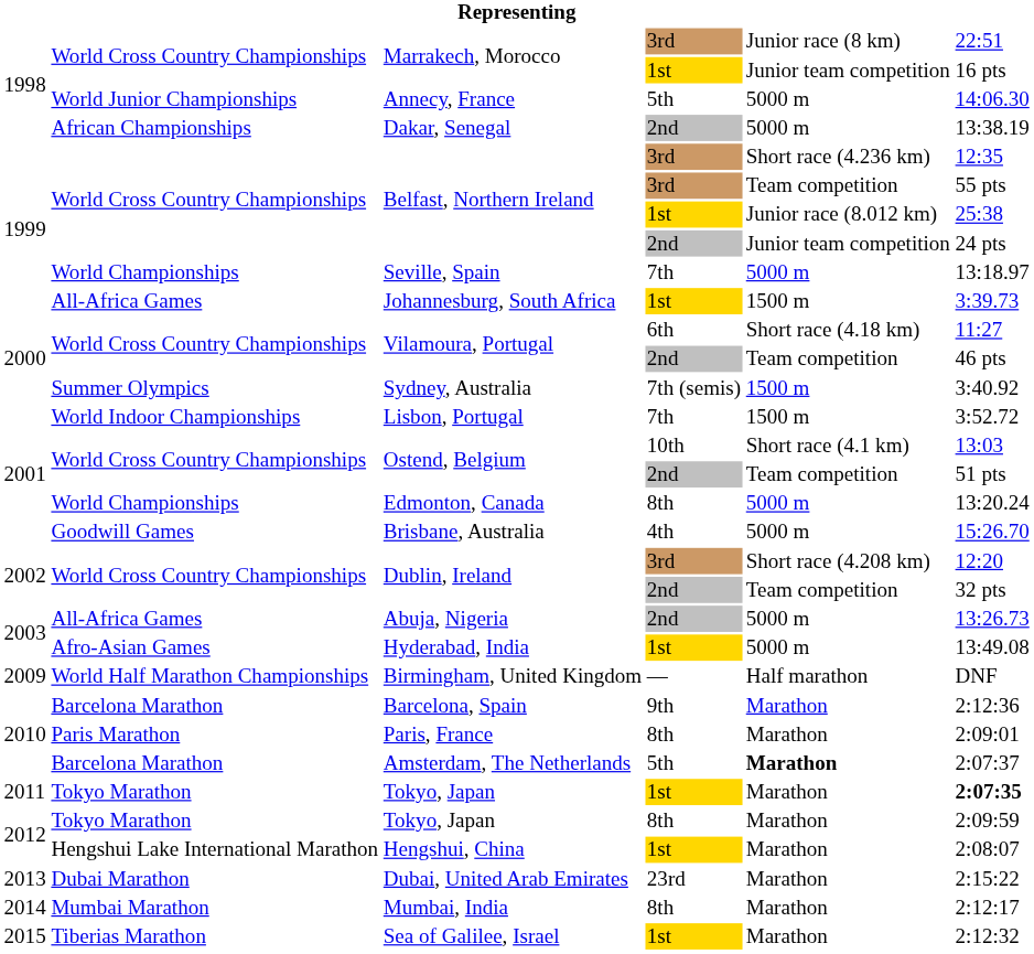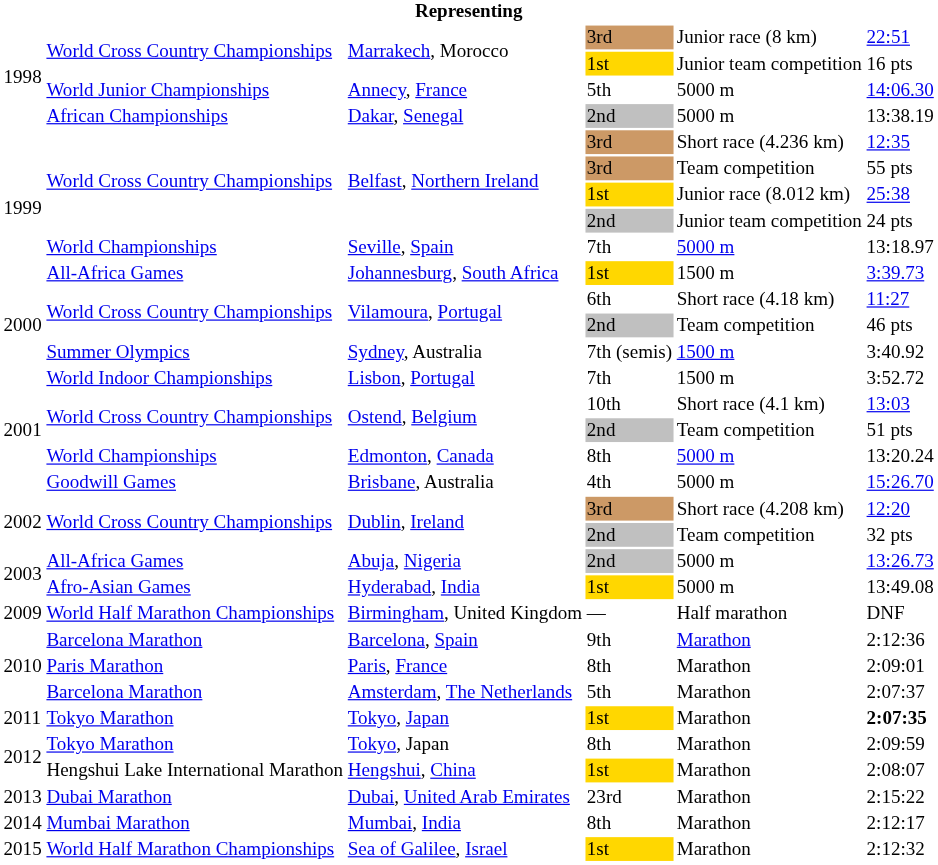Amsterdam, The Netherlands | column 5: bold -> normal
Sea of Galilee, Israel | column 2: Tiberias Marathon -> World Half Marathon Championships
